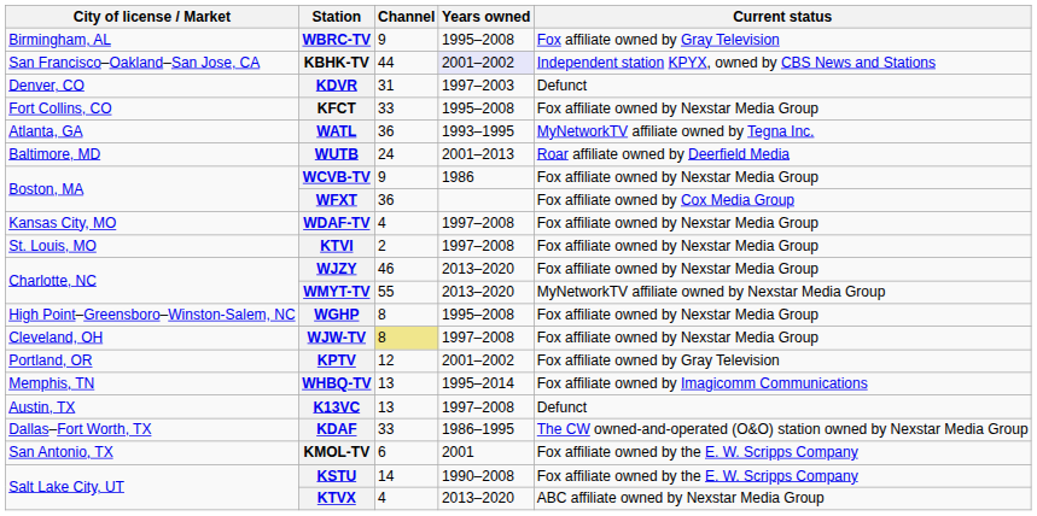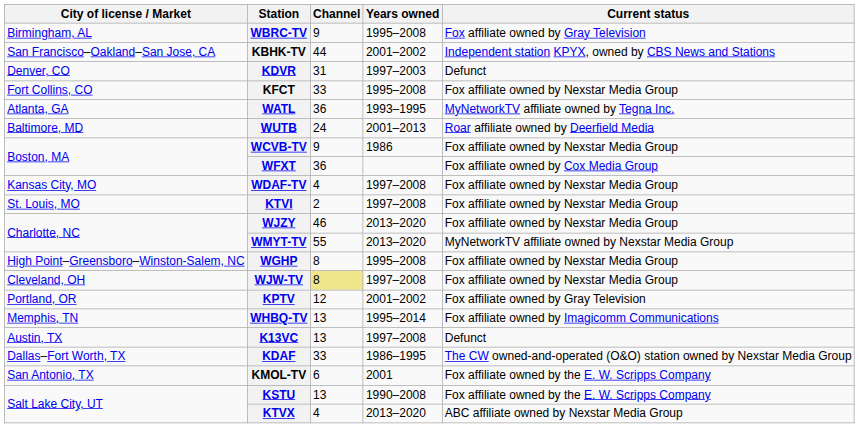KBHK-TV | Years owned: lavender background -> no background
KSTU | Channel: 14 -> 13
